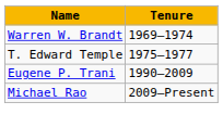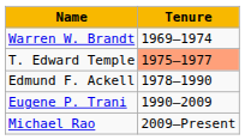T. Edward Temple | Tenure: no background -> lightsalmon background
+ row: Edmund F. Ackell | 1978–1990
